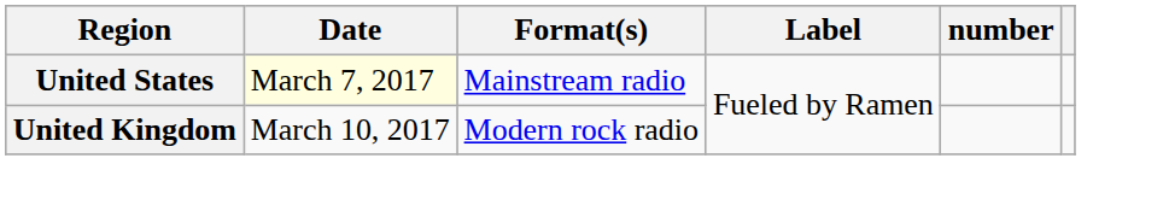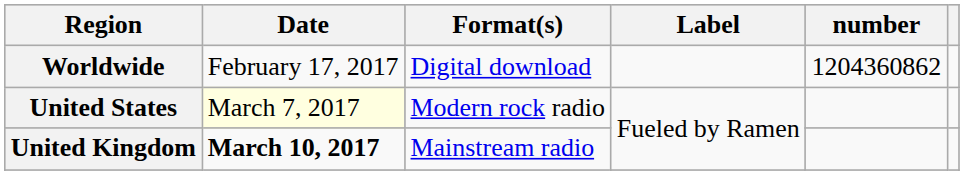+ row: Worldwide | February 17, 2017 | Digital download | 1204360862
United States | Format(s): Mainstream radio -> Modern rock radio
United Kingdom | Date: normal -> bold
United Kingdom | Format(s): Modern rock radio -> Mainstream radio
